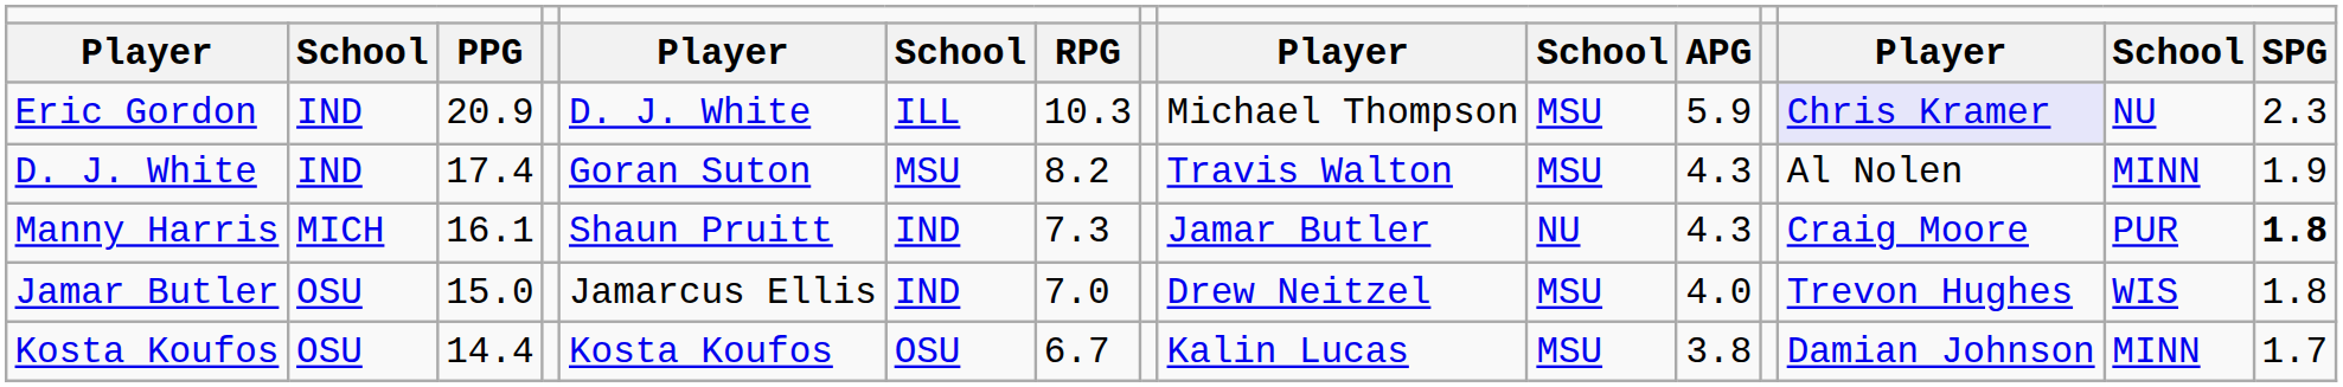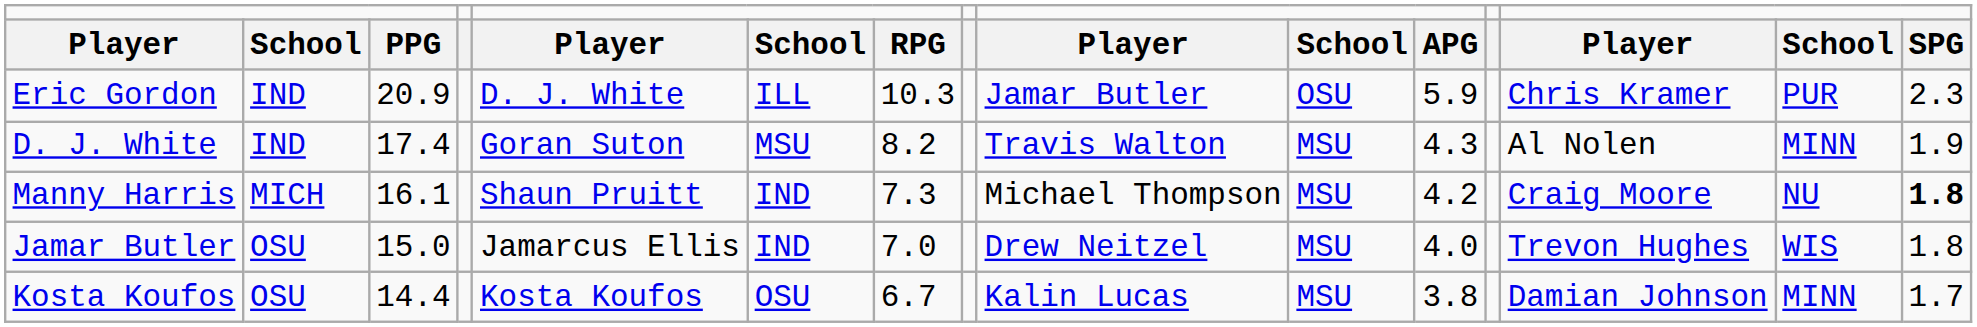Eric Gordon | column 9: Michael Thompson -> Jamar Butler
Eric Gordon | column 10: MSU -> OSU
Eric Gordon | column 13: lavender background -> no background
Eric Gordon | column 14: NU -> PUR
Manny Harris | column 9: Jamar Butler -> Michael Thompson
Manny Harris | column 10: NU -> MSU
Manny Harris | column 11: 4.3 -> 4.2
Manny Harris | column 14: PUR -> NU
